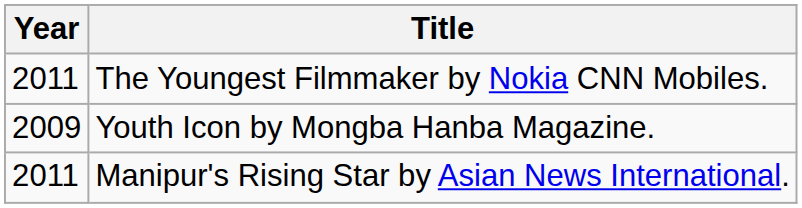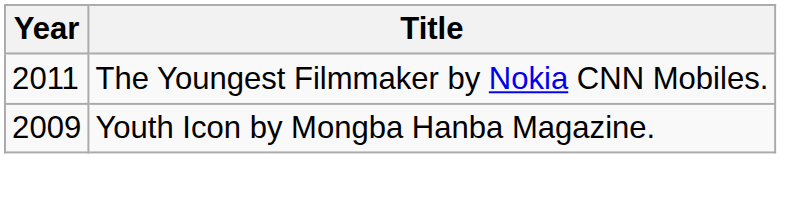- row: 2011 | Manipur's Rising Star by Asian News International.
